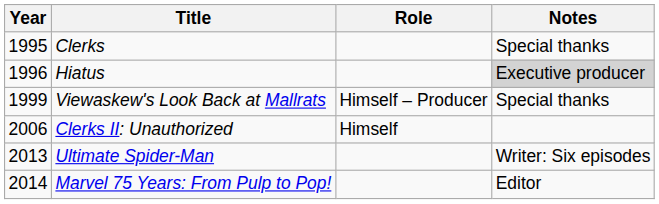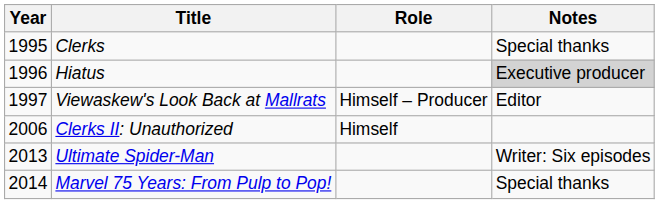Viewaskew's Look Back at Mallrats | Year: 1999 -> 1997
Viewaskew's Look Back at Mallrats | Notes: Special thanks -> Editor
Marvel 75 Years: From Pulp to Pop! | Notes: Editor -> Special thanks
